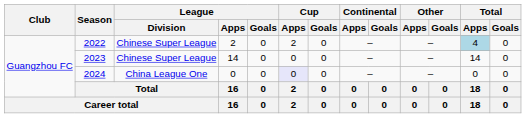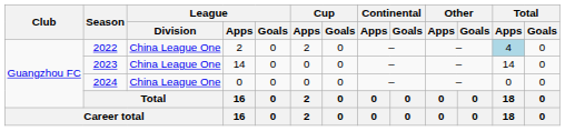2022 | League / Division: Chinese Super League -> China League One
2023 | League / Division: Chinese Super League -> China League One
2024 | Cup / Apps: lavender background -> no background
